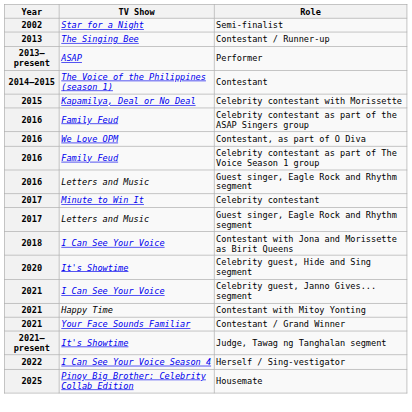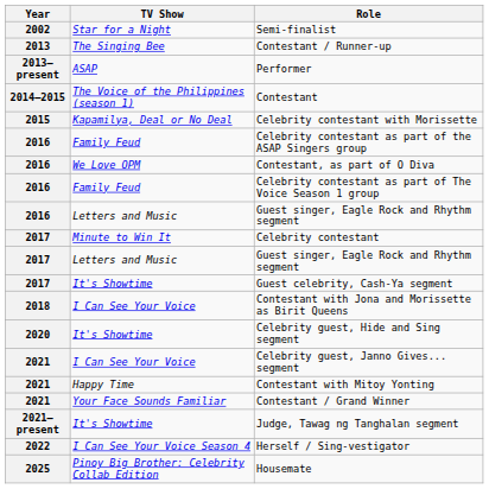+ row: 2017 | It's Showtime | Guest celebrity, Cash-Ya segment
